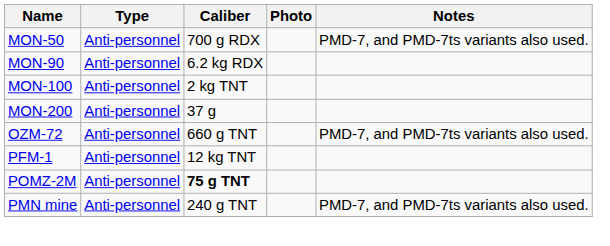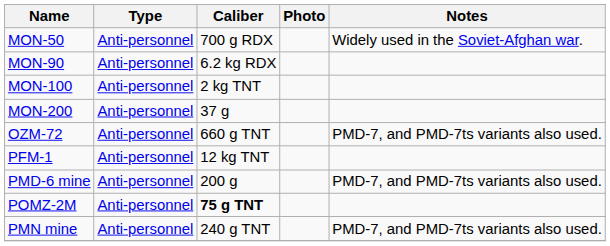MON-50 | Notes: PMD-7, and PMD-7ts variants also used. -> Widely used in the Soviet-Afghan war.
+ row: PMD-6 mine | Anti-personnel | 200 g | PMD-7, and PMD-7ts variants also used.
